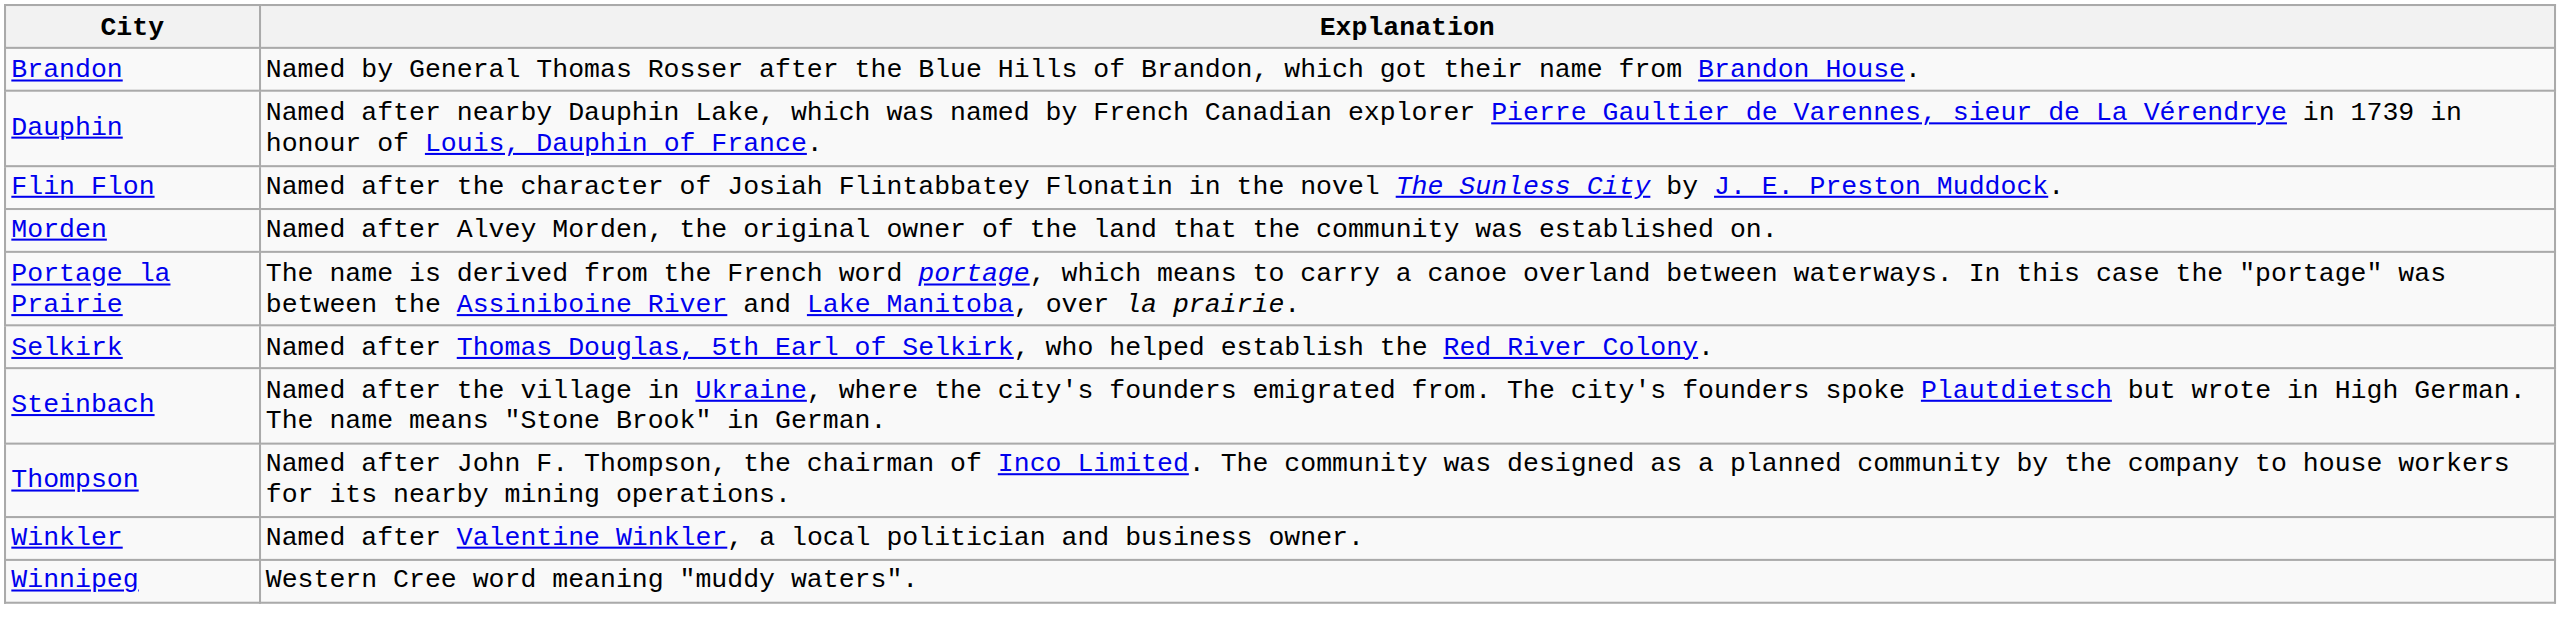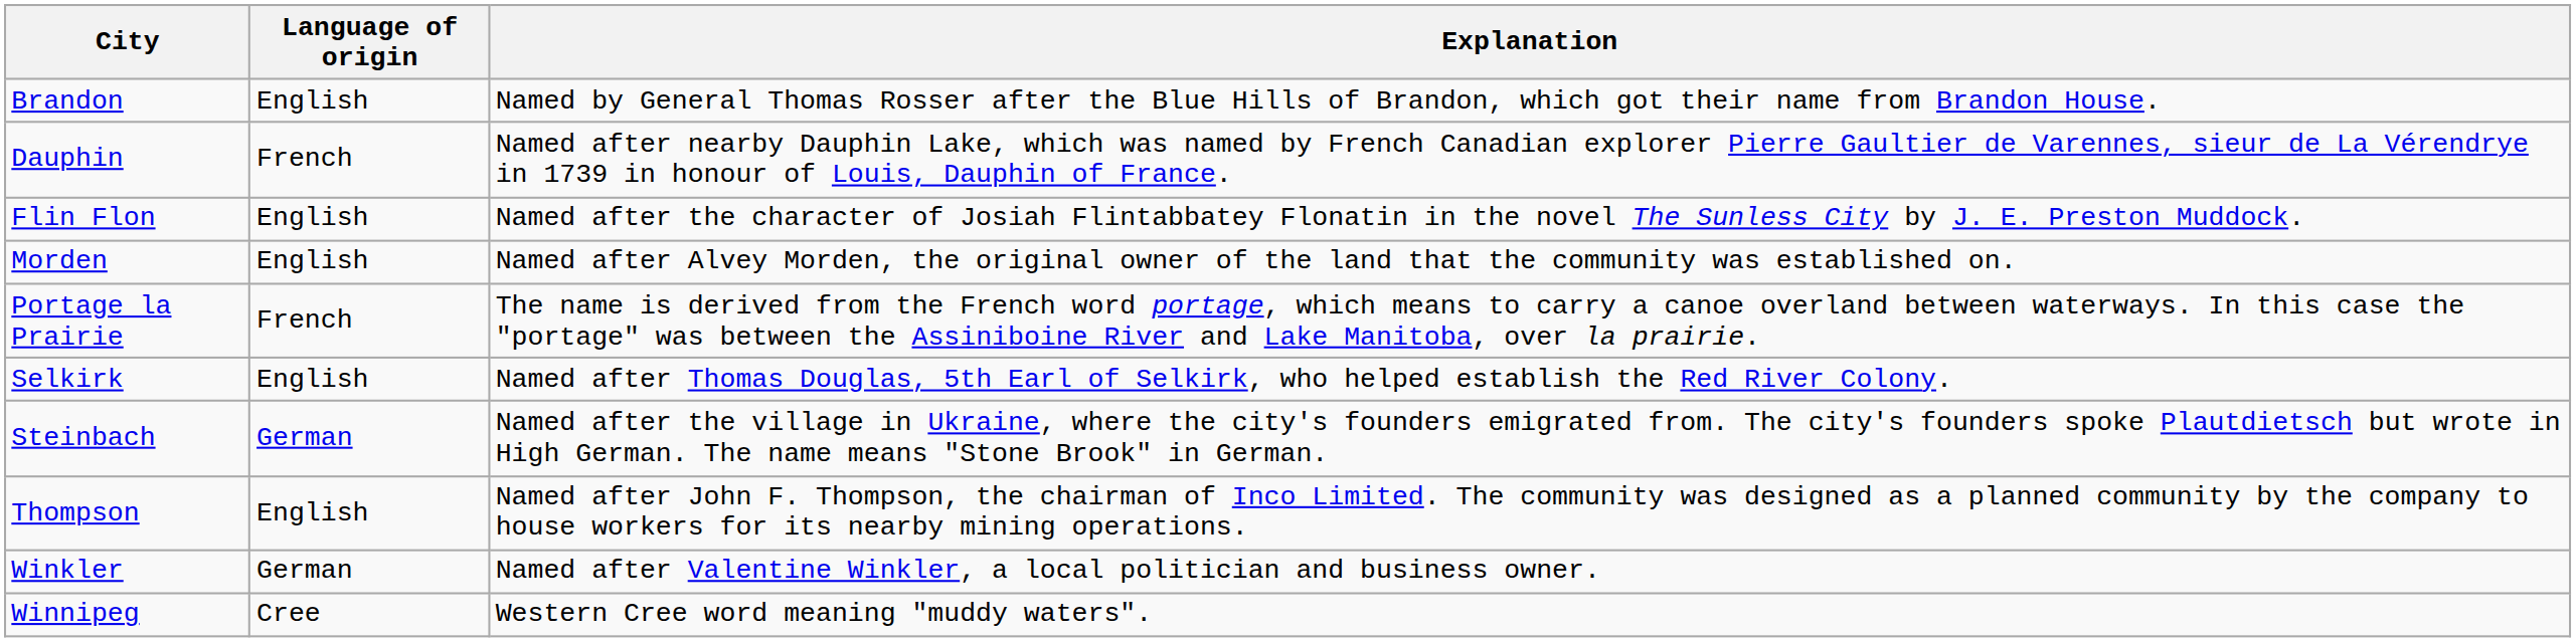+ column: Language of origin | English | French | English | English | French | English | German | English | German | Cree
